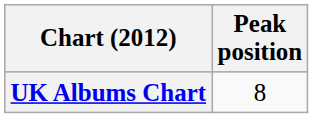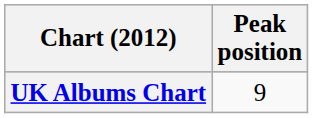UK Albums Chart | Peak position: 8 -> 9
